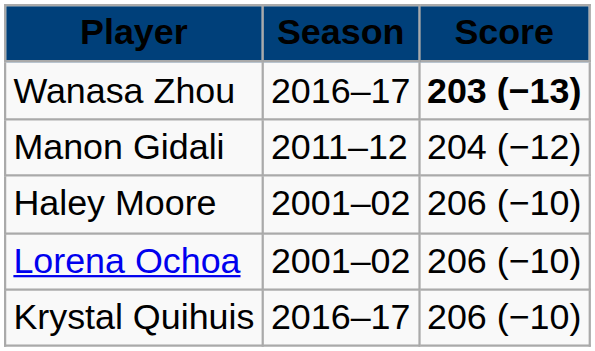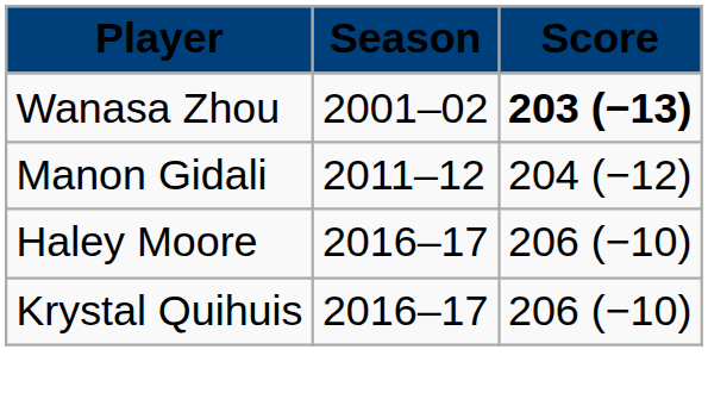Wanasa Zhou | Season: 2016–17 -> 2001–02
Haley Moore | Season: 2001–02 -> 2016–17
- row: Lorena Ochoa | 2001–02 | 206 (−10)
